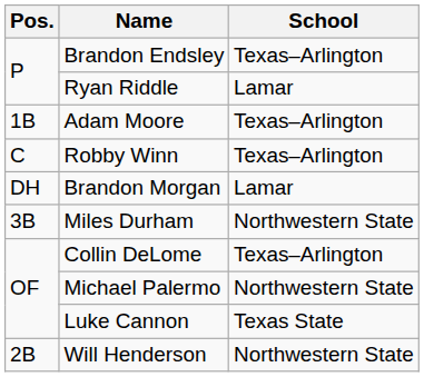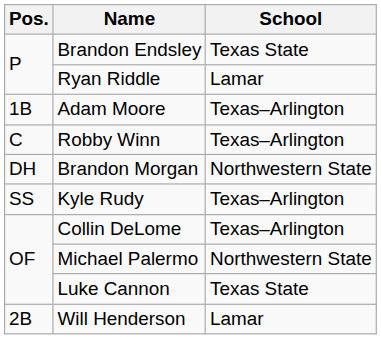Brandon Endsley | School: Texas–Arlington -> Texas State
Brandon Morgan | School: Lamar -> Northwestern State
- row: 3B | Miles Durham | Northwestern State
+ row: SS | Kyle Rudy | Texas–Arlington
Will Henderson | School: Northwestern State -> Lamar
